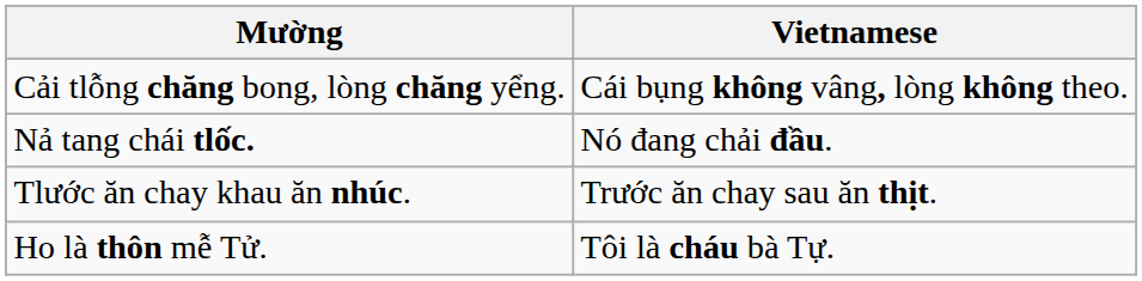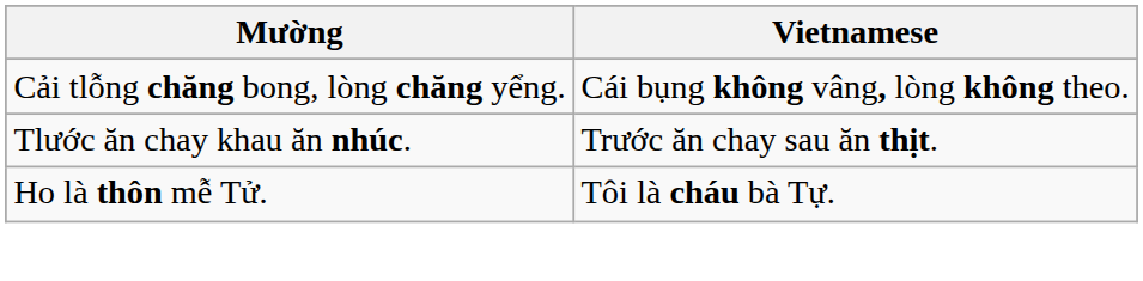- row: Nả tang chái tlốc. | Nó đang chải đầu.
